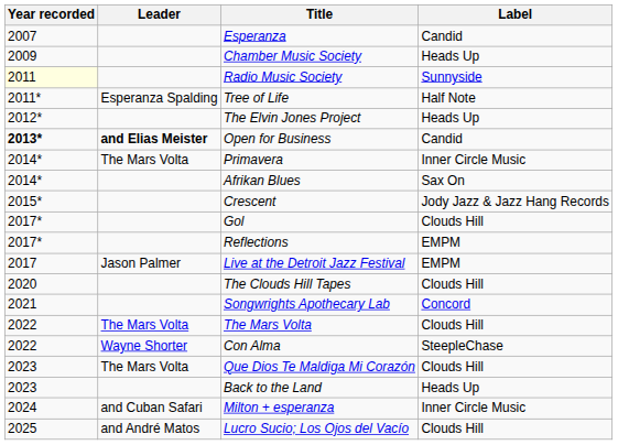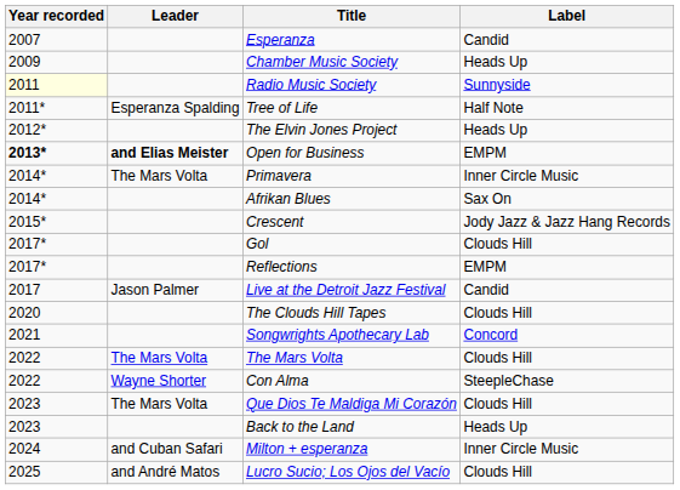Open for Business | Label: Candid -> EMPM
Live at the Detroit Jazz Festival | Label: EMPM -> Candid
